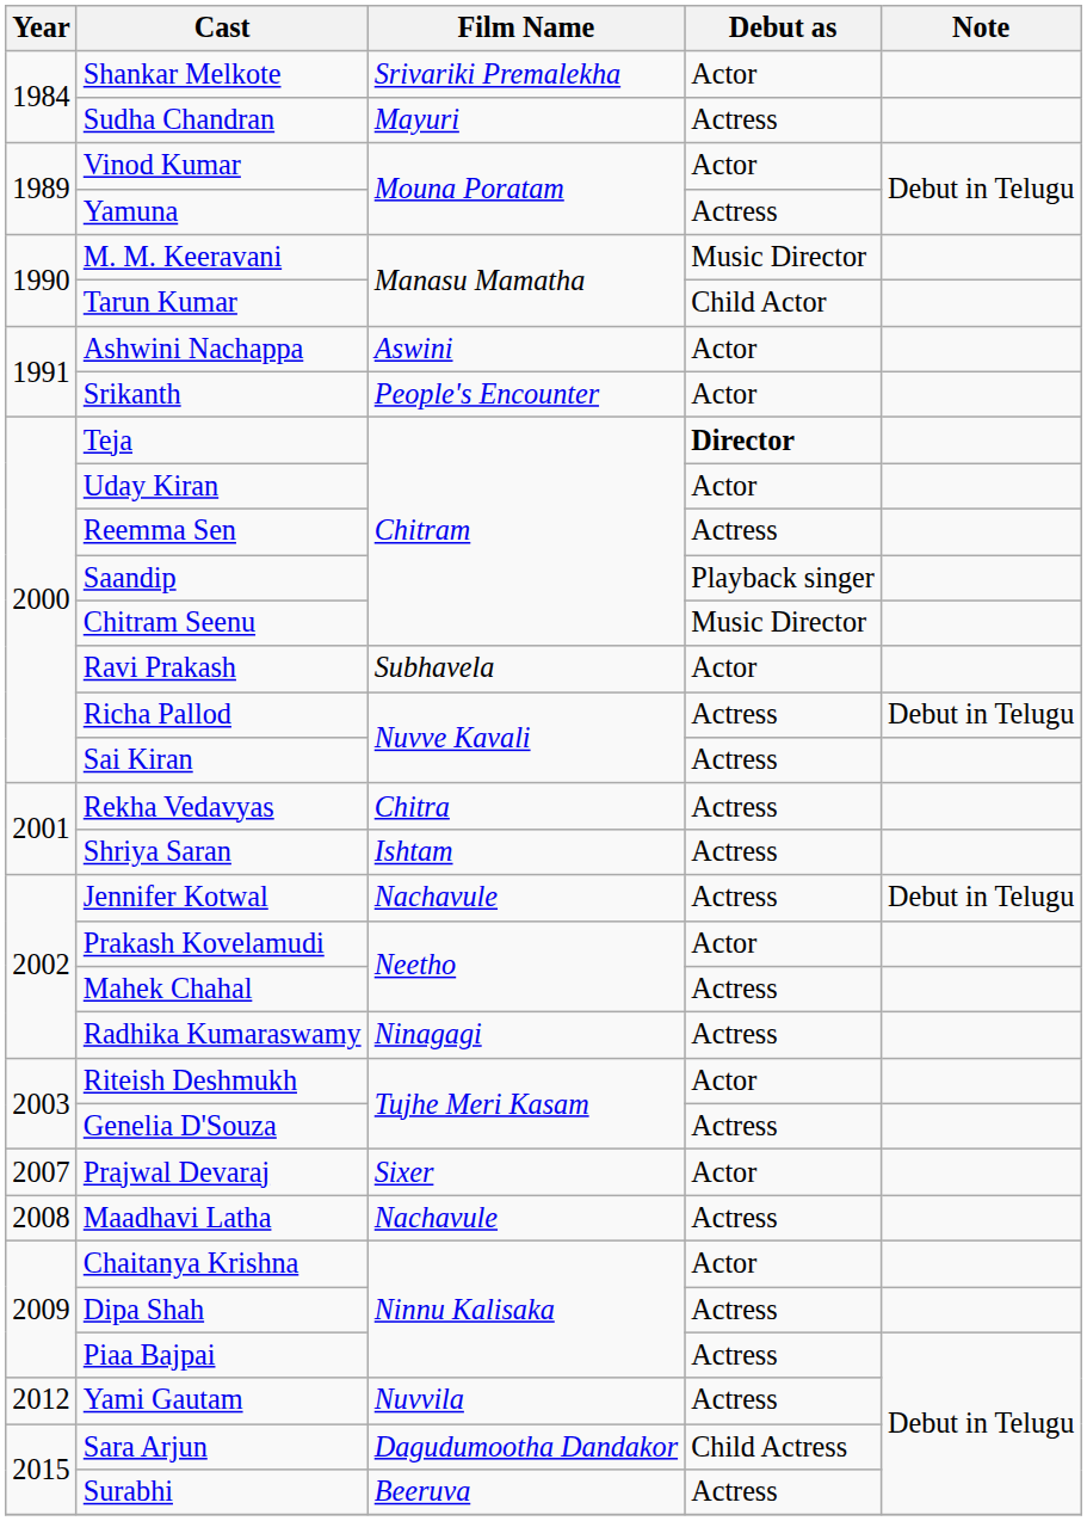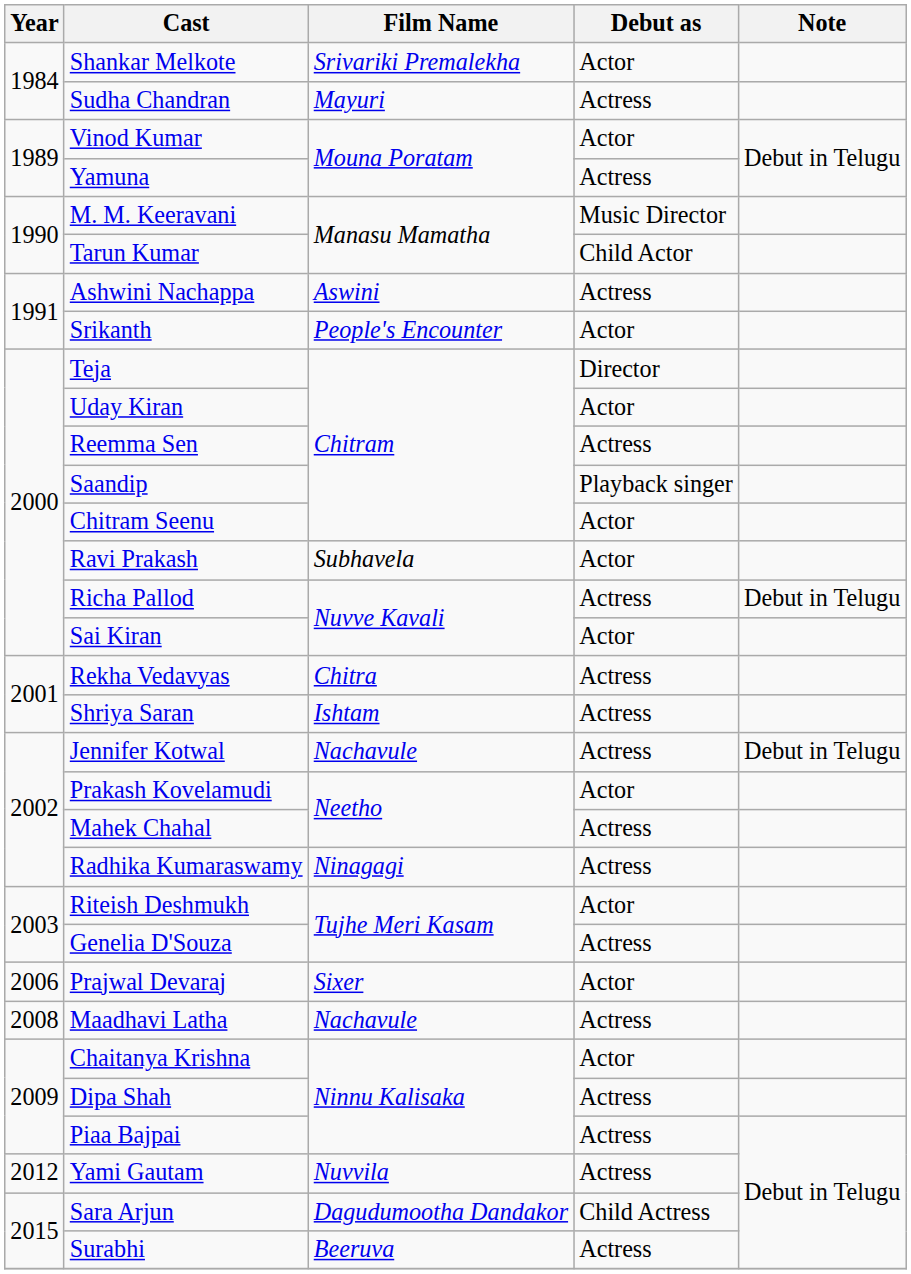Ashwini Nachappa | Debut as: Actor -> Actress
Teja | Debut as: bold -> normal
Chitram Seenu | Debut as: Music Director -> Actor
Sai Kiran | Debut as: Actress -> Actor
Prajwal Devaraj | Year: 2007 -> 2006
